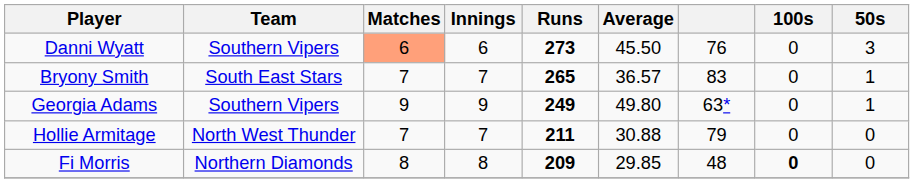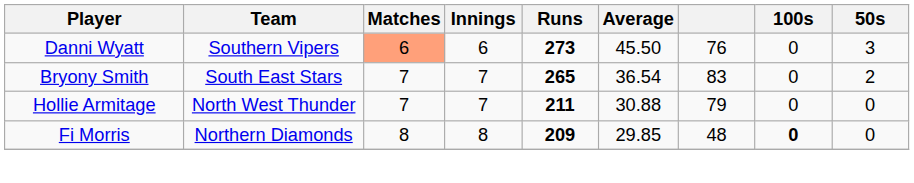Bryony Smith | Average: 36.57 -> 36.54
Bryony Smith | 50s: 1 -> 2
- row: Georgia Adams | Southern Vipers | 9 | 9 | 249 | 49.80 | 63* | 0 | 1
